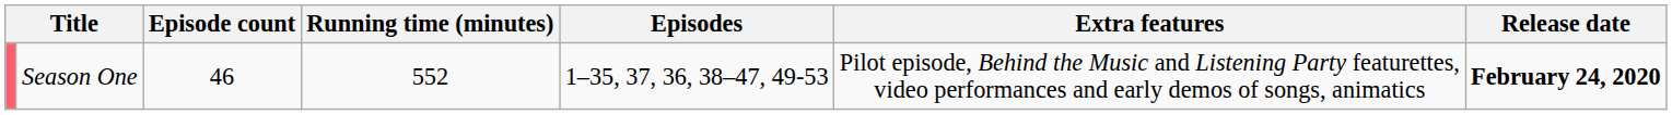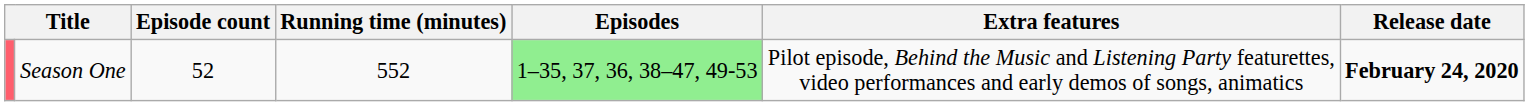Season One | Episode count: 46 -> 52
Season One | Episodes: no background -> lightgreen background
